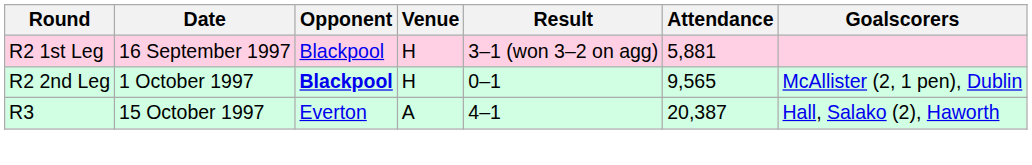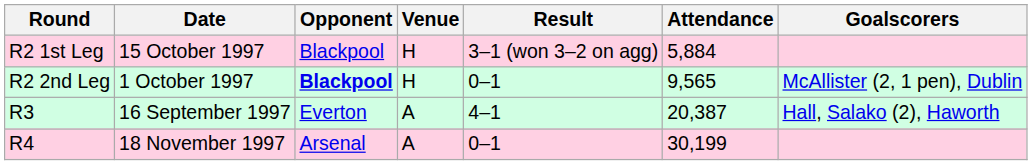R2 1st Leg | Date: 16 September 1997 -> 15 October 1997
R2 1st Leg | Attendance: 5,881 -> 5,884
R3 | Date: 15 October 1997 -> 16 September 1997
+ row: R4 | 18 November 1997 | Arsenal | A | 0–1 | 30,199
